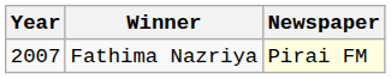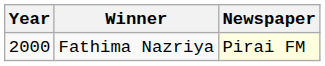Fathima Nazriya | Year: 2007 -> 2000
